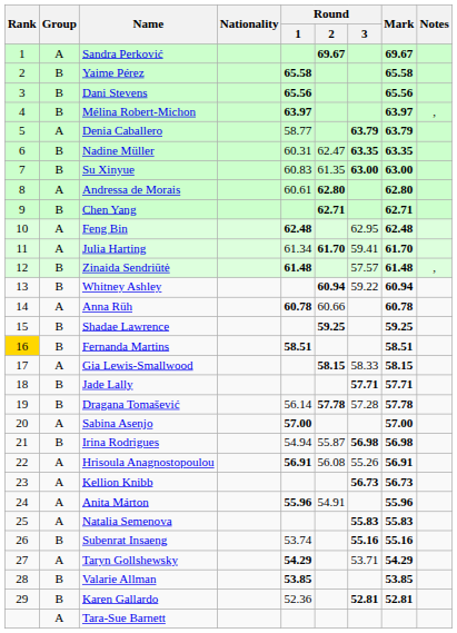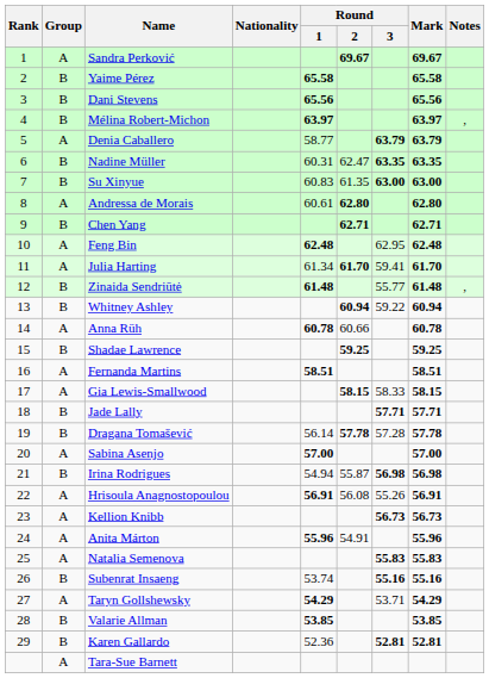Zinaida Sendriūtė | Round / 3: 57.57 -> 55.77
Fernanda Martins | Rank: gold background -> no background
Fernanda Martins | Group: B -> A
